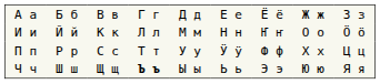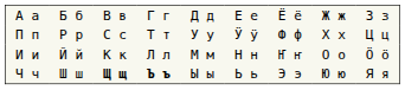rows swapped: И и <-> П п
Ч ч | column 3: normal -> bold
